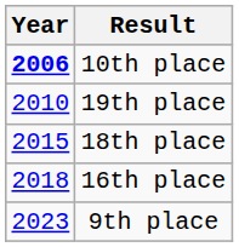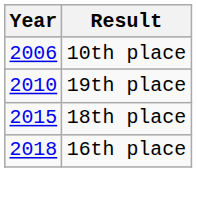10th place | Year: bold -> normal
- row: 2023 | 9th place
